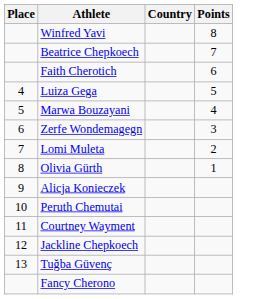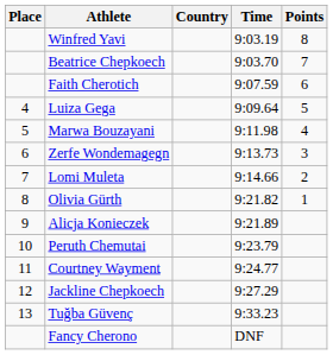+ column: Time | 9:03.19 | 9:03.70 | 9:07.59 | 9:09.64 | 9:11.98 | 9:13.73 | 9:14.66 | 9:21.82 | 9:21.89 | 9:23.79 | 9:24.77 | 9:27.29 | 9:33.23 | DNF
